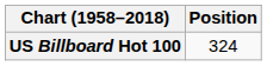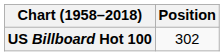US Billboard Hot 100 | Position: 324 -> 302
